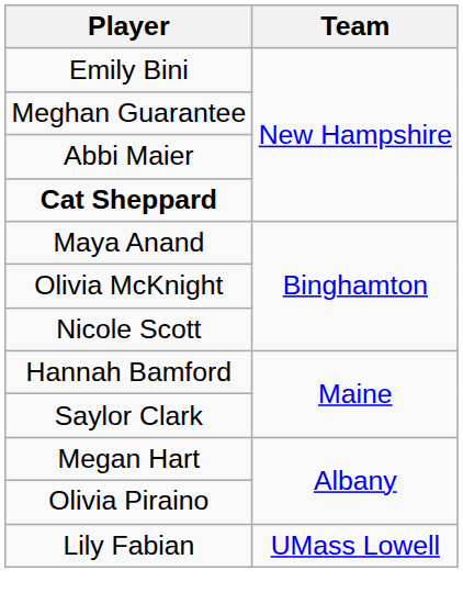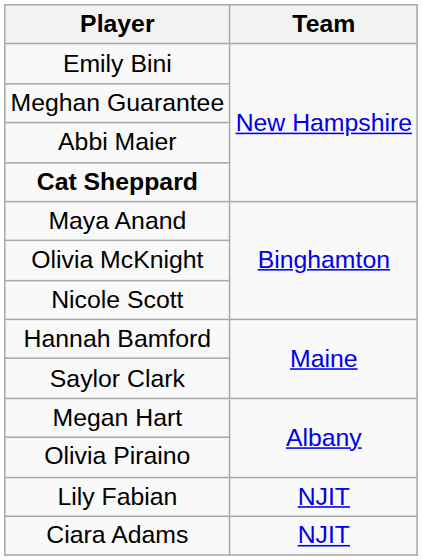Lily Fabian | Team: UMass Lowell -> NJIT
+ row: Ciara Adams | NJIT
